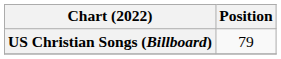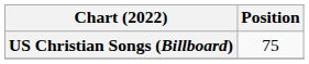US Christian Songs (Billboard) | Position: 79 -> 75
